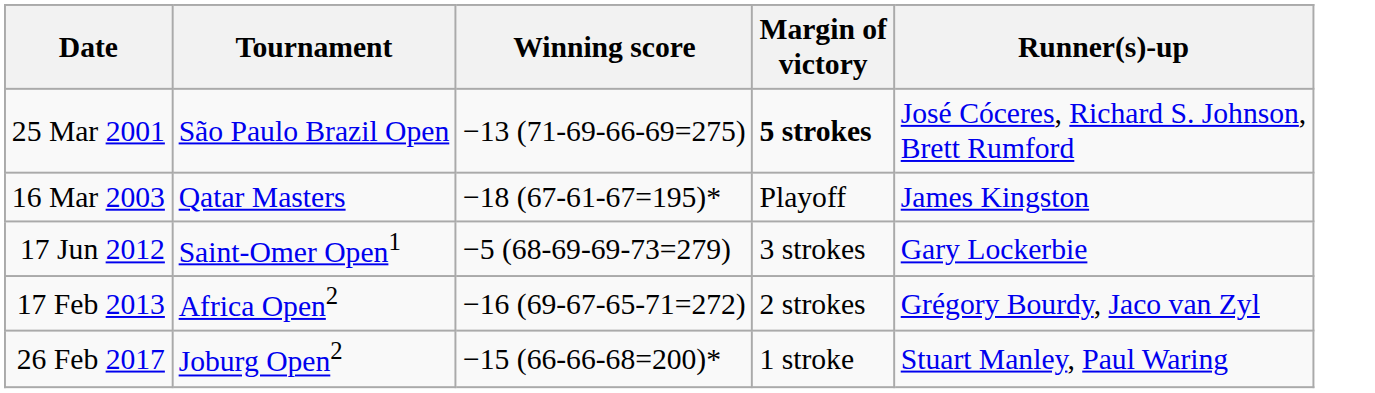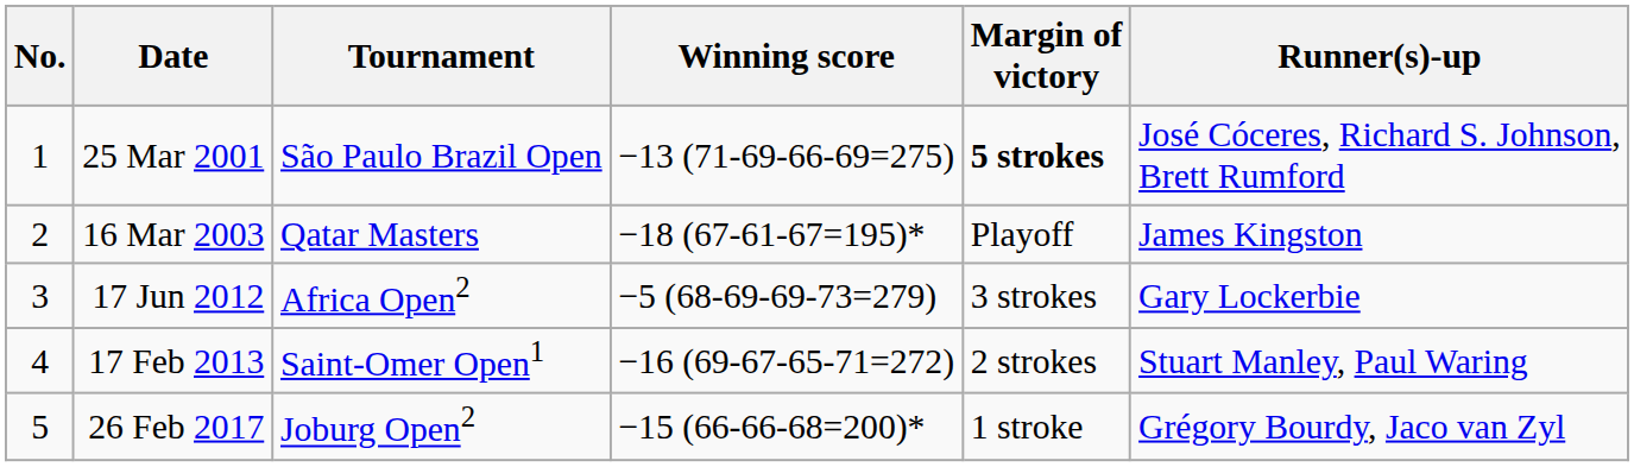+ column: No. | 1 | 2 | 3 | 4 | 5
17 Jun 2012 | Tournament: Saint-Omer Open1 -> Africa Open2
17 Feb 2013 | Tournament: Africa Open2 -> Saint-Omer Open1
17 Feb 2013 | Runner(s)-up: Grégory Bourdy, Jaco van Zyl -> Stuart Manley, Paul Waring
26 Feb 2017 | Runner(s)-up: Stuart Manley, Paul Waring -> Grégory Bourdy, Jaco van Zyl
